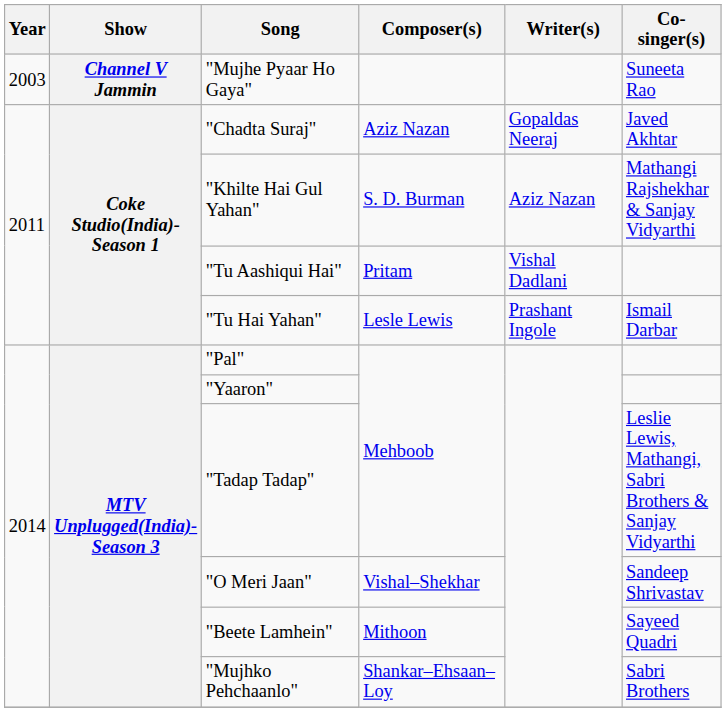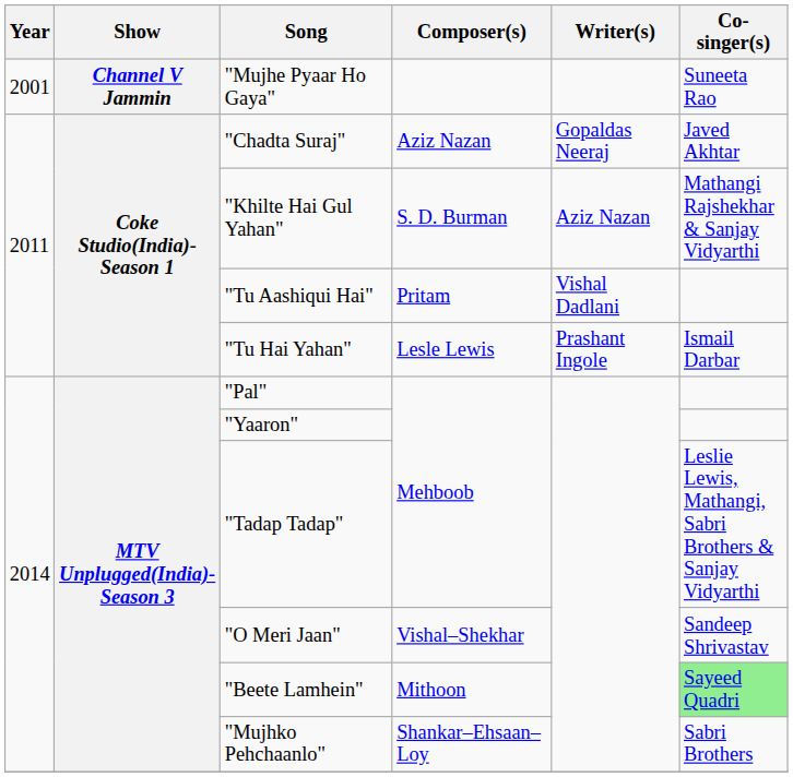"Mujhe Pyaar Ho Gaya" | Year: 2003 -> 2001
"Beete Lamhein" | Co-singer(s): no background -> lightgreen background
